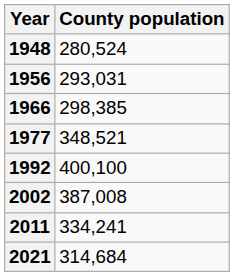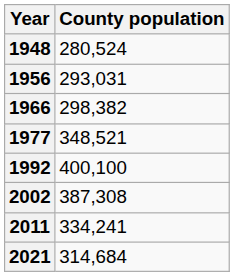1966 | County population: 298,385 -> 298,382
2002 | County population: 387,008 -> 387,308
